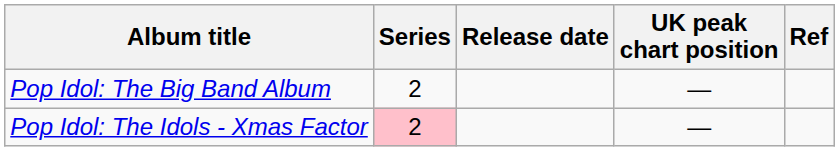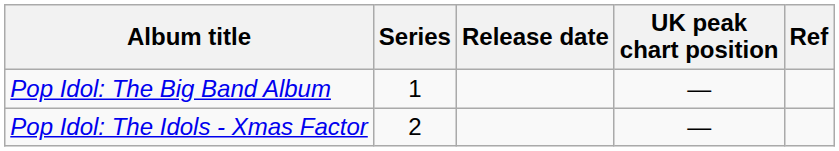Pop Idol: The Big Band Album | Series: 2 -> 1
Pop Idol: The Idols - Xmas Factor | Series: pink background -> no background
